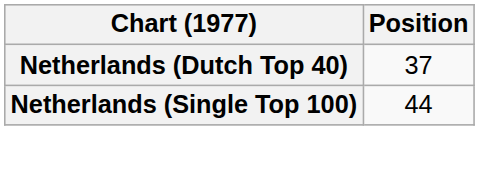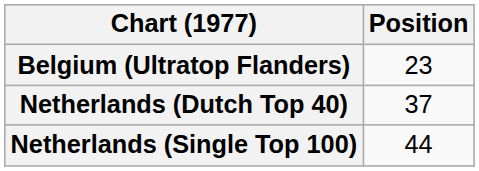+ row: Belgium (Ultratop Flanders) | 23
